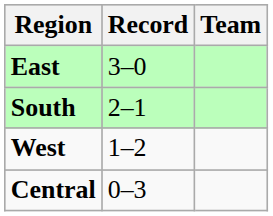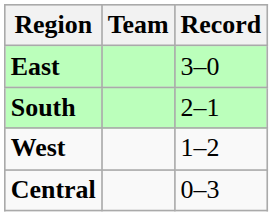columns swapped: Team <-> Record
